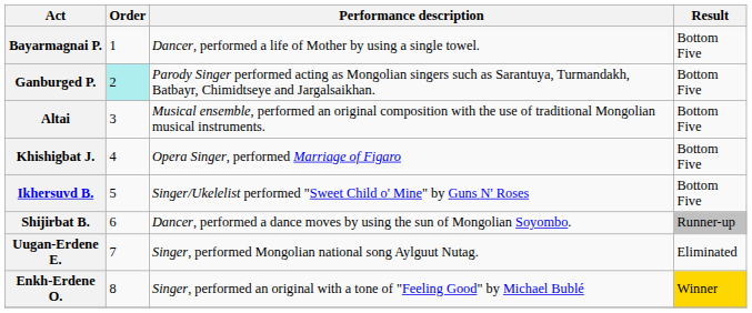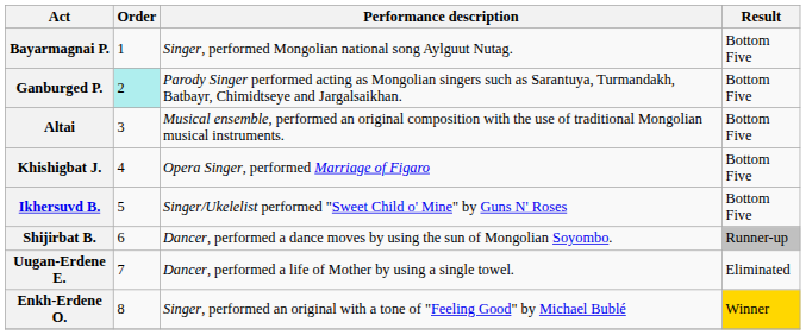Bayarmagnai P. | Performance description: Dancer, performed a life of Mother by using a single towel. -> Singer, performed Mongolian national song Aylguut Nutag.
Uugan-Erdene E. | Performance description: Singer, performed Mongolian national song Aylguut Nutag. -> Dancer, performed a life of Mother by using a single towel.
